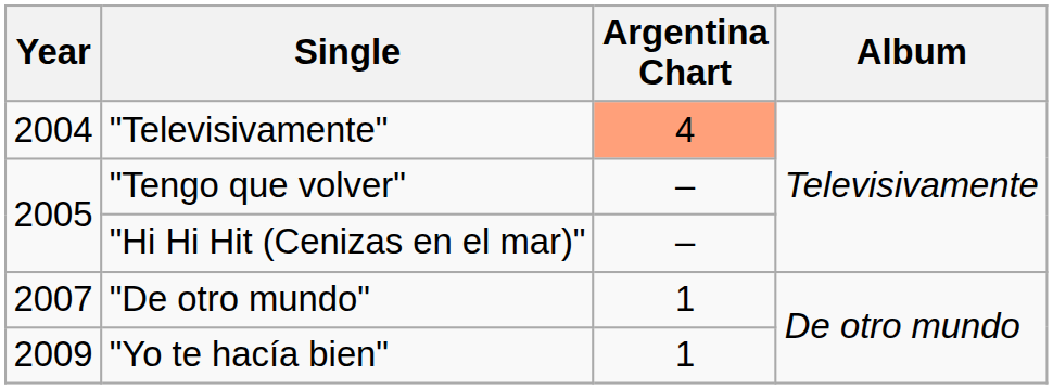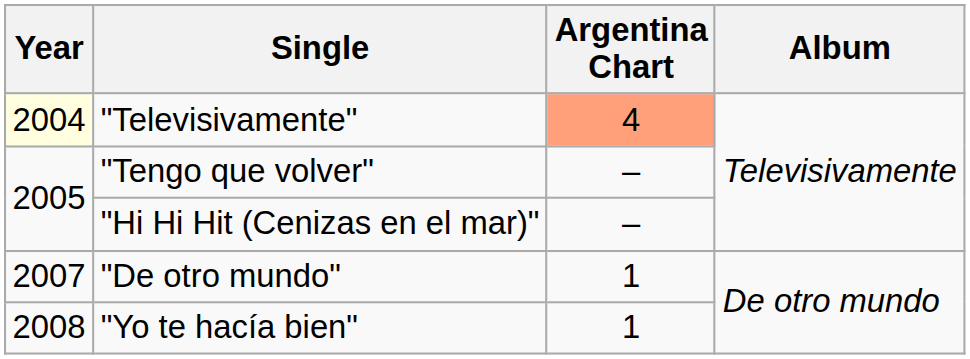"Televisivamente" | Year: no background -> lightyellow background
"Yo te hacía bien" | Year: 2009 -> 2008
